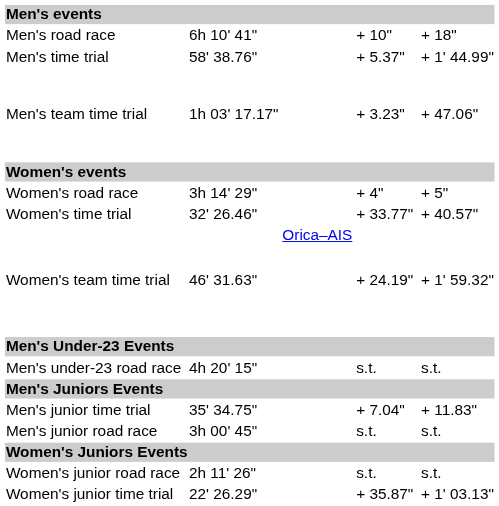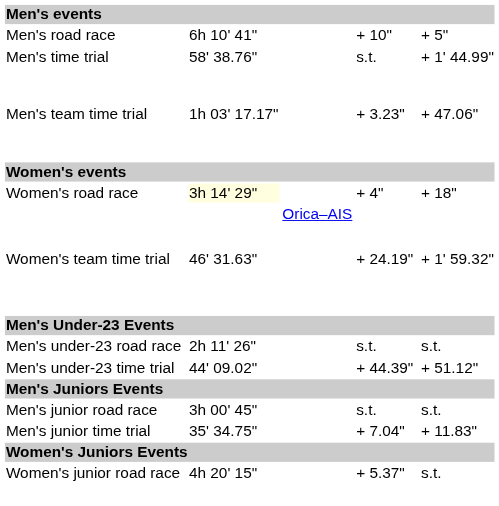Men's road race | column 7: + 18" -> + 5"
Men's time trial | column 5: + 5.37" -> s.t.
Women's road race | column 3: no background -> lightyellow background
Women's road race | column 7: + 5" -> + 18"
- row: Women's time trial | 32' 26.46" | + 33.77" | + 40.57"
Men's under-23 road race | column 3: 4h 20' 15" -> 2h 11' 26"
+ row: Men's under-23 time trial | 44' 09.02" | + 44.39" | + 51.12"
rows swapped: Men's junior road race <-> Men's junior time trial
Women's junior road race | column 3: 2h 11' 26" -> 4h 20' 15"
Women's junior road race | column 5: s.t. -> + 5.37"
- row: Women's junior time trial | 22' 26.29" | + 35.87" | + 1' 03.13"
